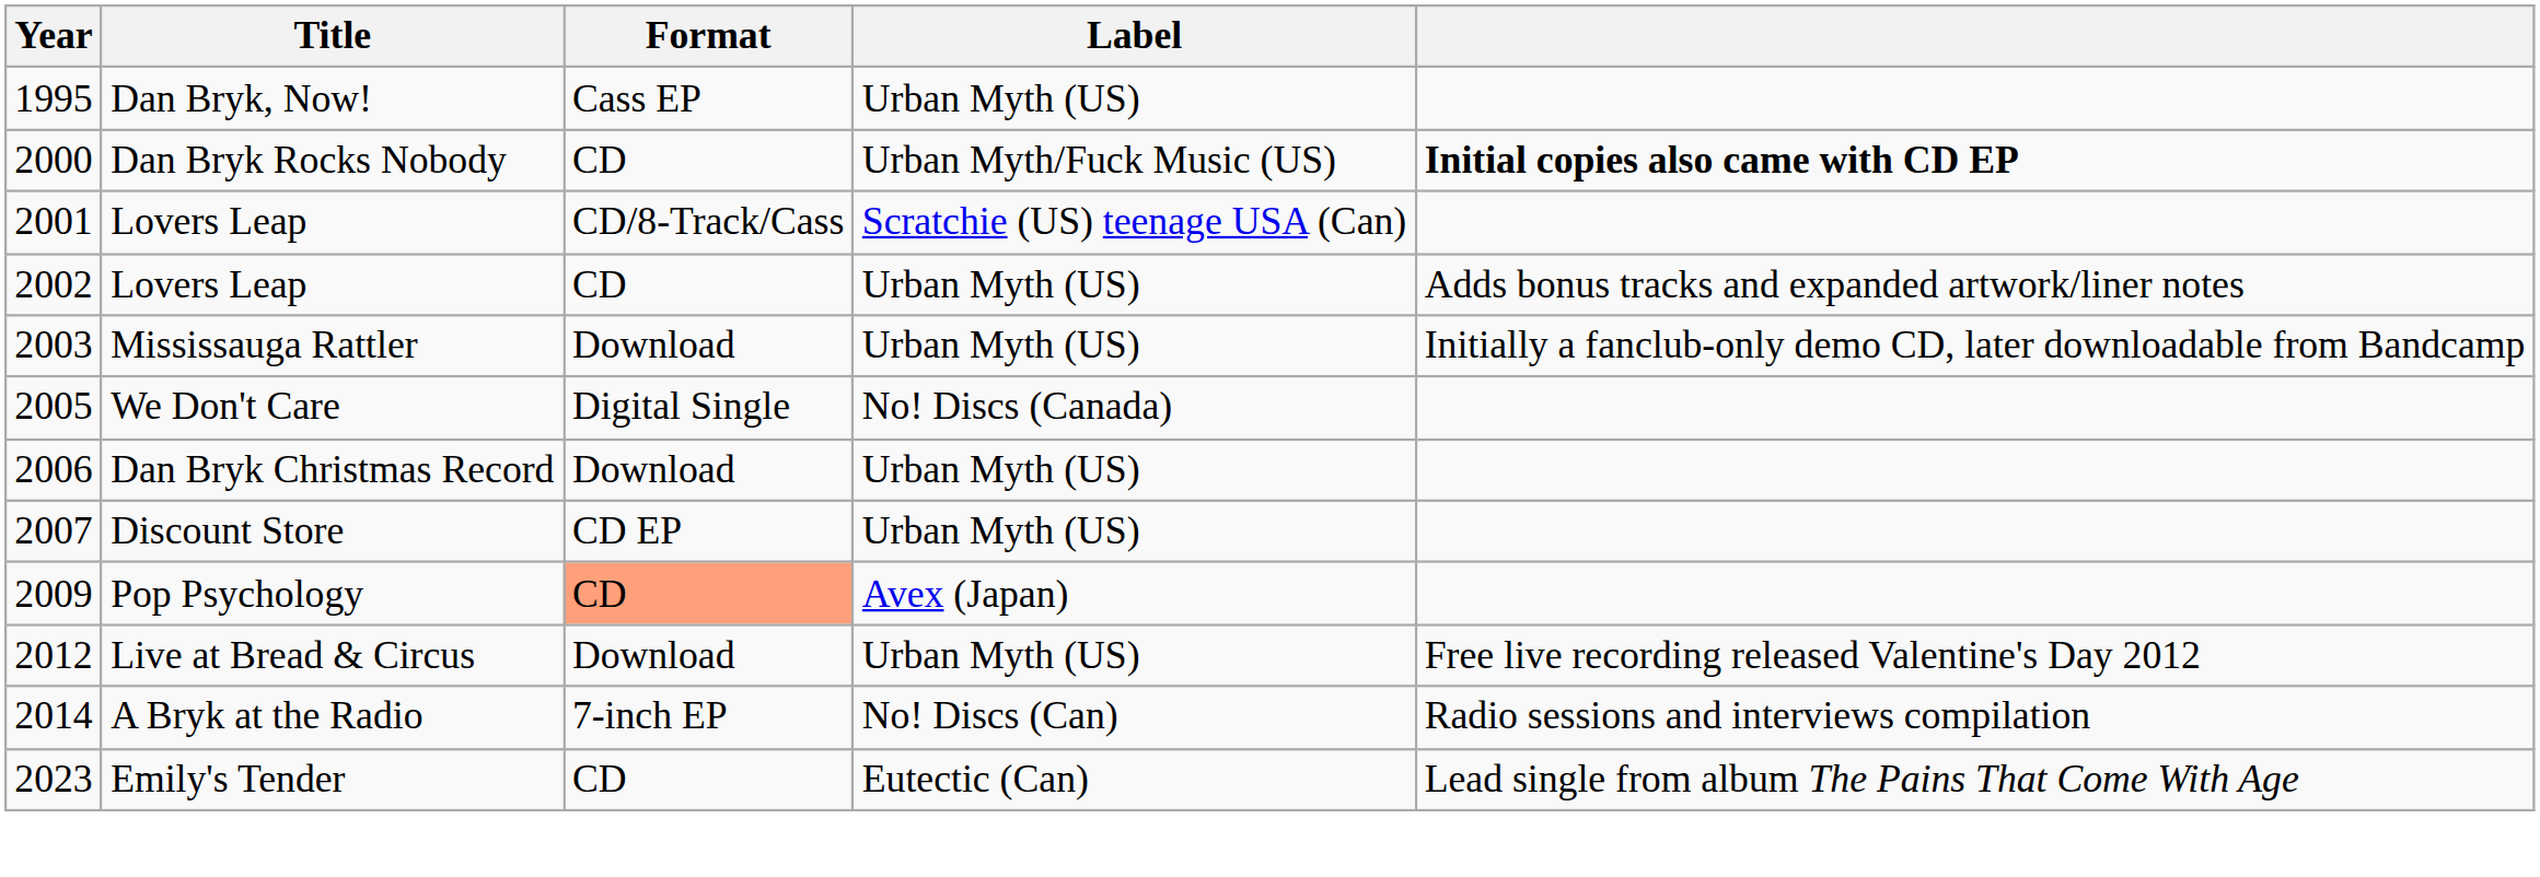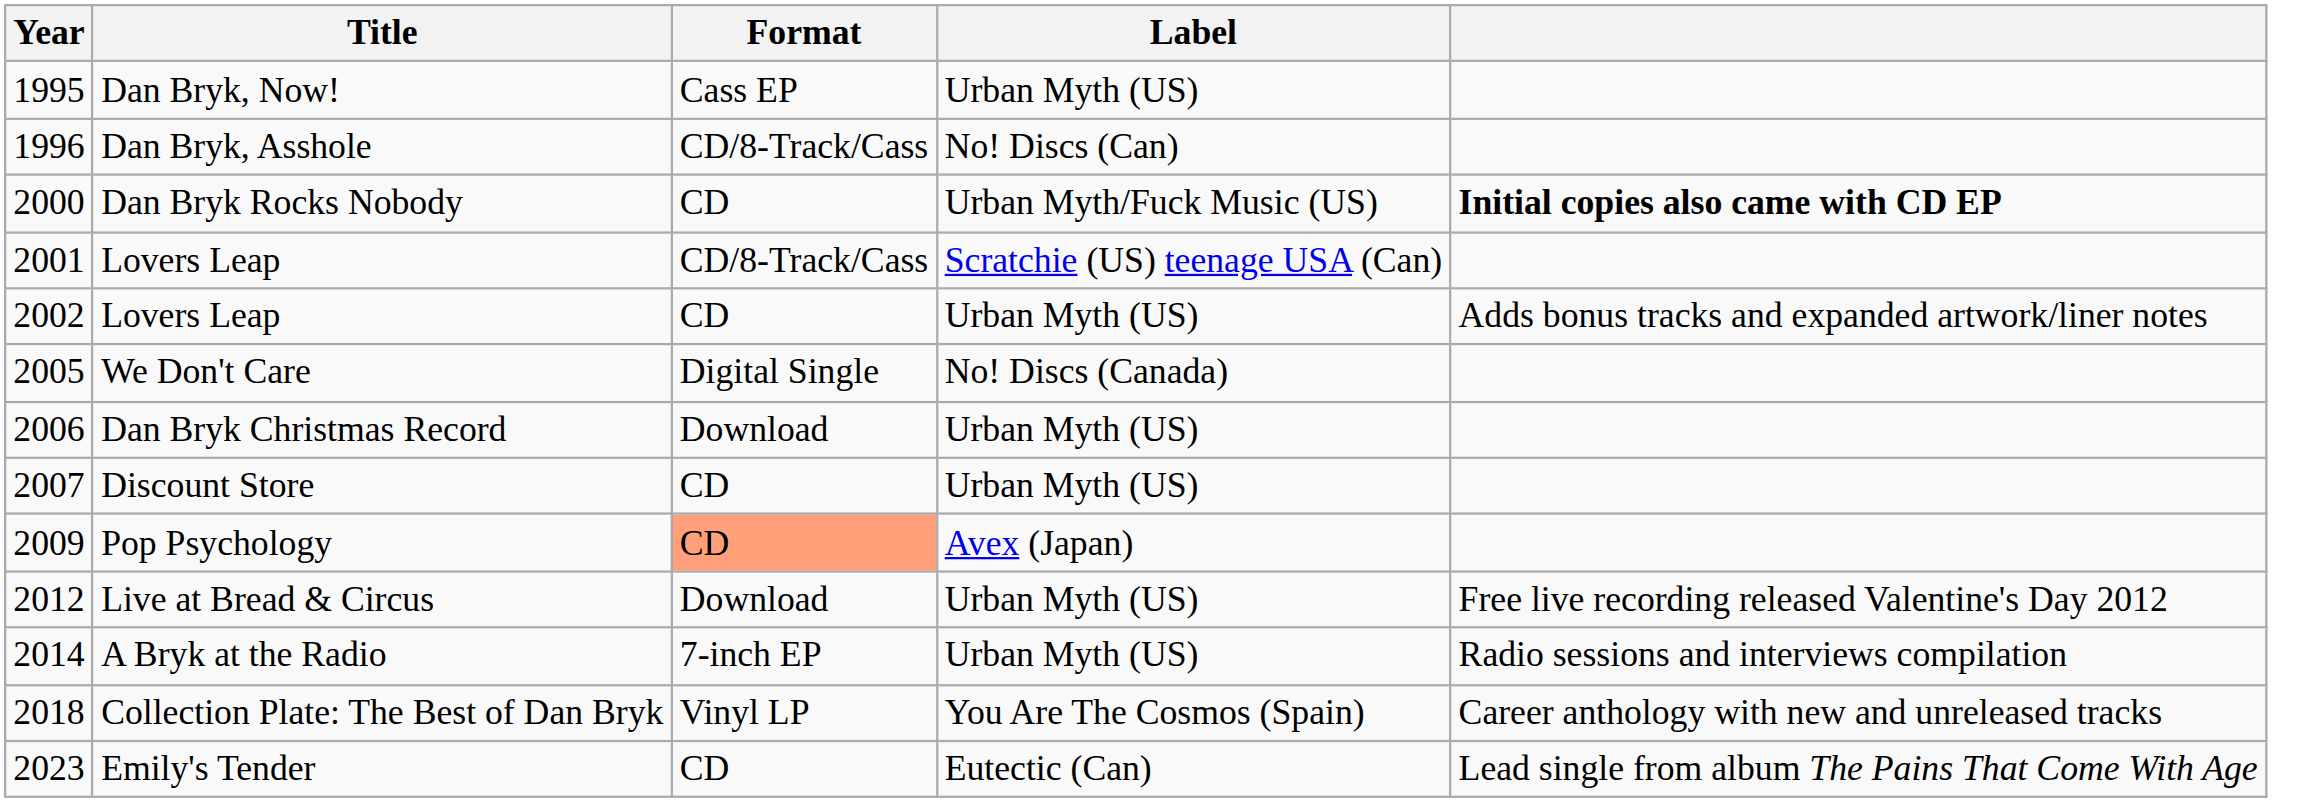+ row: 1996 | Dan Bryk, Asshole | CD/8-Track/Cass | No! Discs (Can)
- row: 2003 | Mississauga Rattler | Download | Urban Myth (US) | Initially a fanclub-only demo CD, later downloadable from Bandcamp
Discount Store | Format: CD EP -> CD
A Bryk at the Radio | Label: No! Discs (Can) -> Urban Myth (US)
+ row: 2018 | Collection Plate: The Best of Dan Bryk | Vinyl LP | You Are The Cosmos (Spain) | Career anthology with new and unreleased tracks
